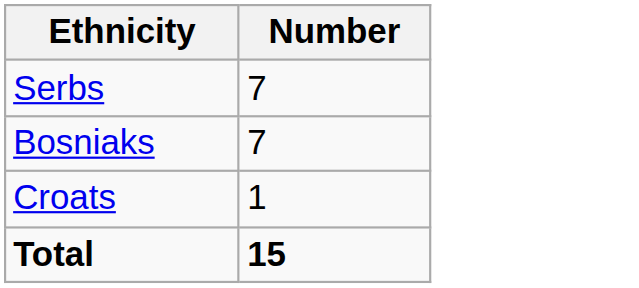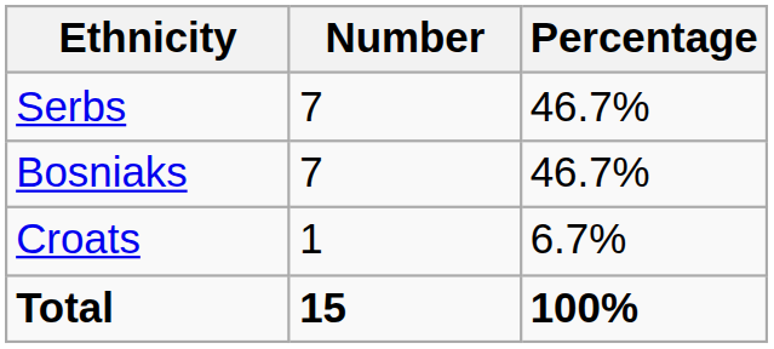+ column: Percentage | 46.7% | 46.7% | 6.7% | 100%
